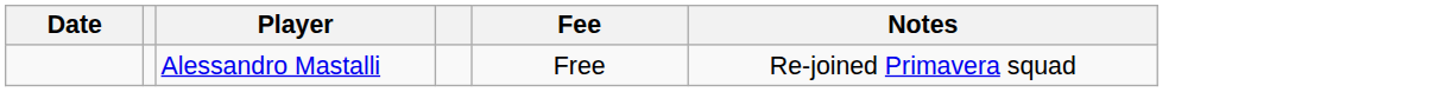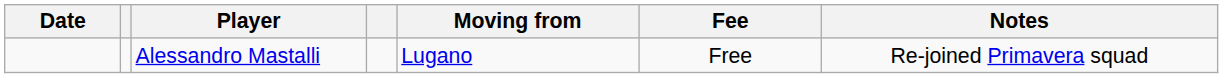+ column: Moving from | Lugano
